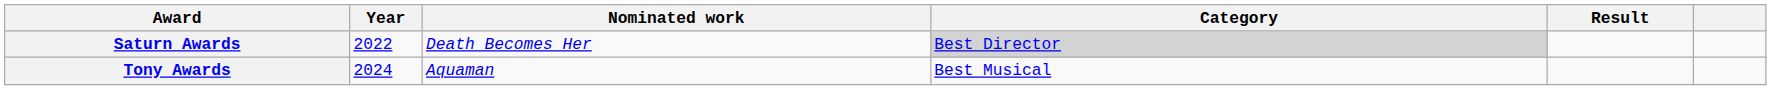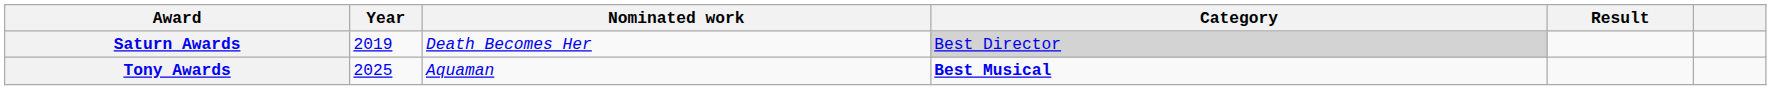Saturn Awards | Year: 2022 -> 2019
Tony Awards | Year: 2024 -> 2025
Tony Awards | Category: normal -> bold
